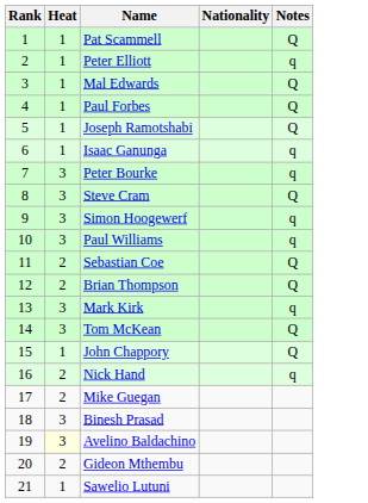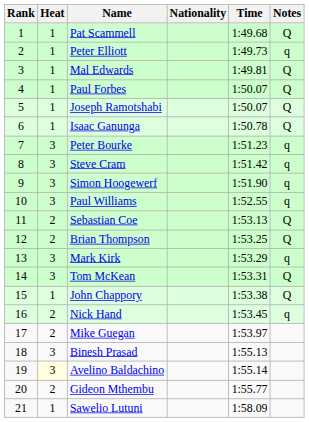+ column: Time | 1:49.68 | 1:49.73 | 1:49.81 | 1:50.07 | 1:50.07 | 1:50.78 | 1:51.23 | 1:51.42 | 1:51.90 | 1:52.55 | 1:53.13 | 1:53.25 | 1:53.29 | 1:53.31 | 1:53.38 | 1:53.45 | 1:53.97 | 1:55.13 | 1:55.14 | 1:55.77 | 1:58.09
Isaac Ganunga | Notes: q -> Q
Steve Cram | Notes: Q -> q
